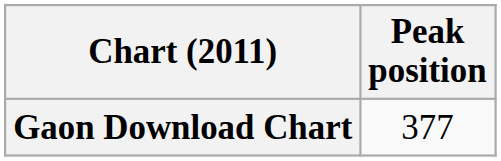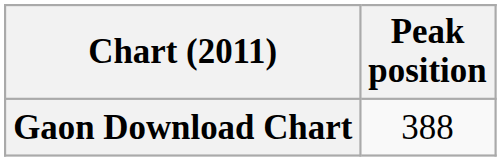Gaon Download Chart | Peak position: 377 -> 388
